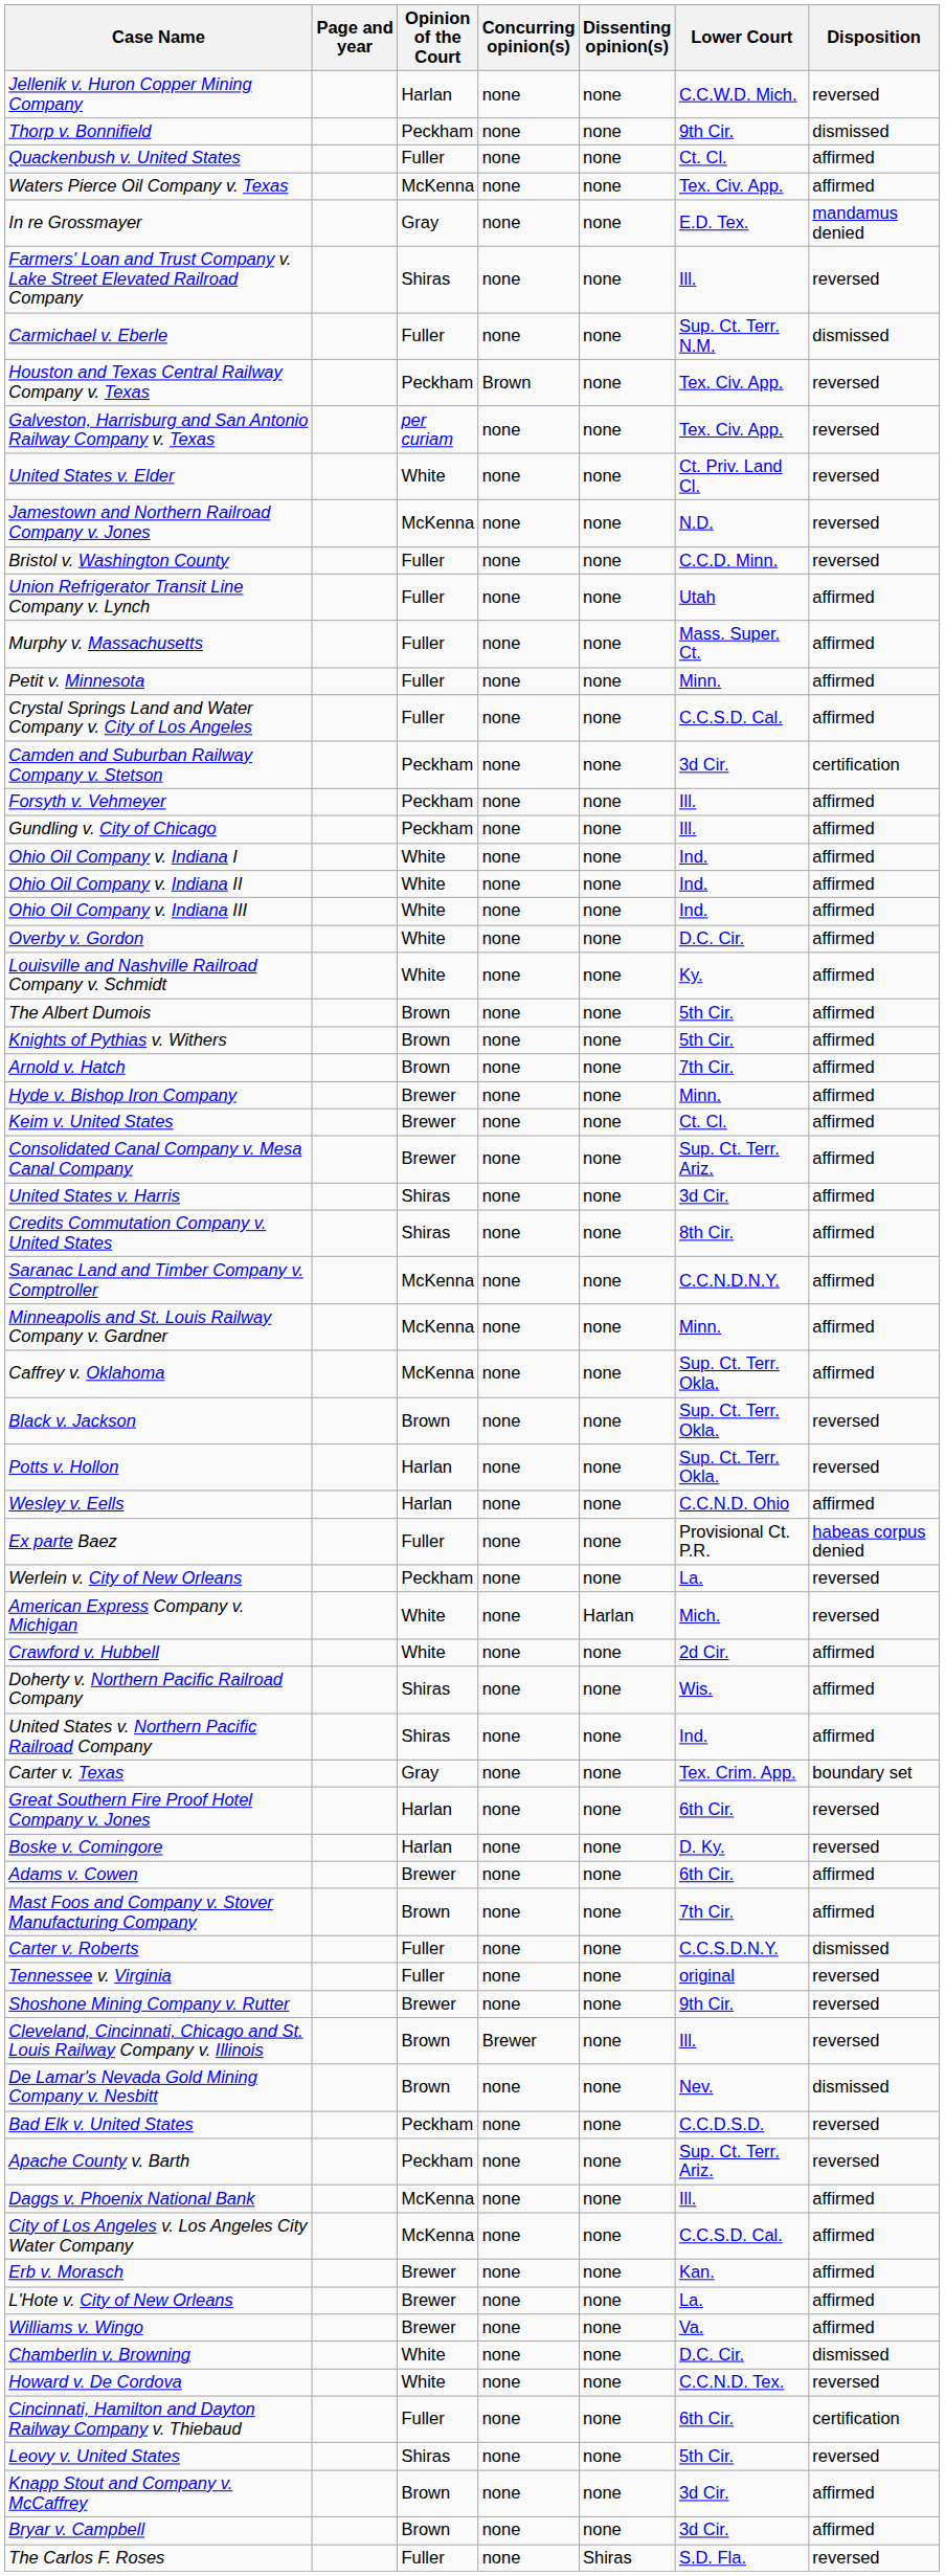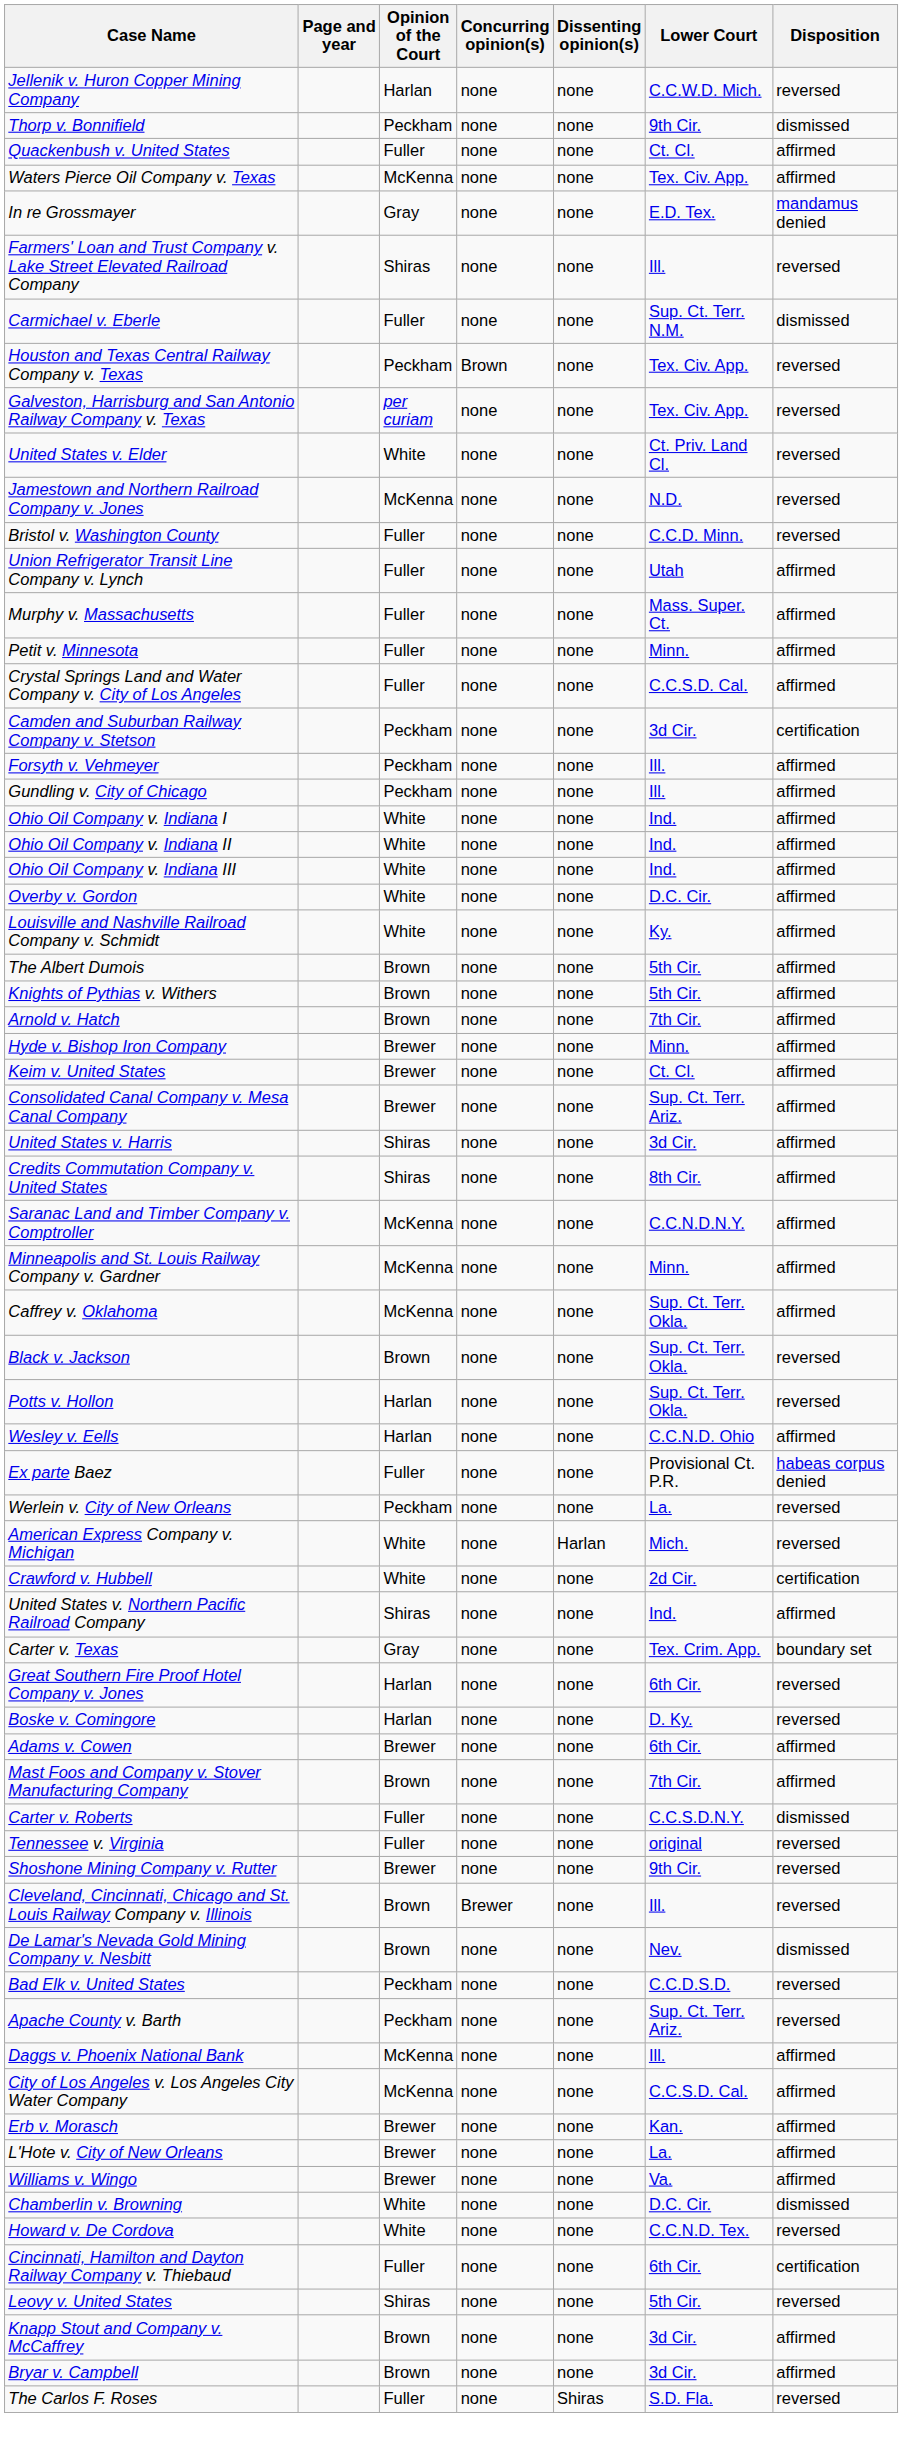Crawford v. Hubbell | Disposition: affirmed -> certification
- row: Doherty v. Northern Pacific Railroad Company | Shiras | none | none | Wis. | affirmed
